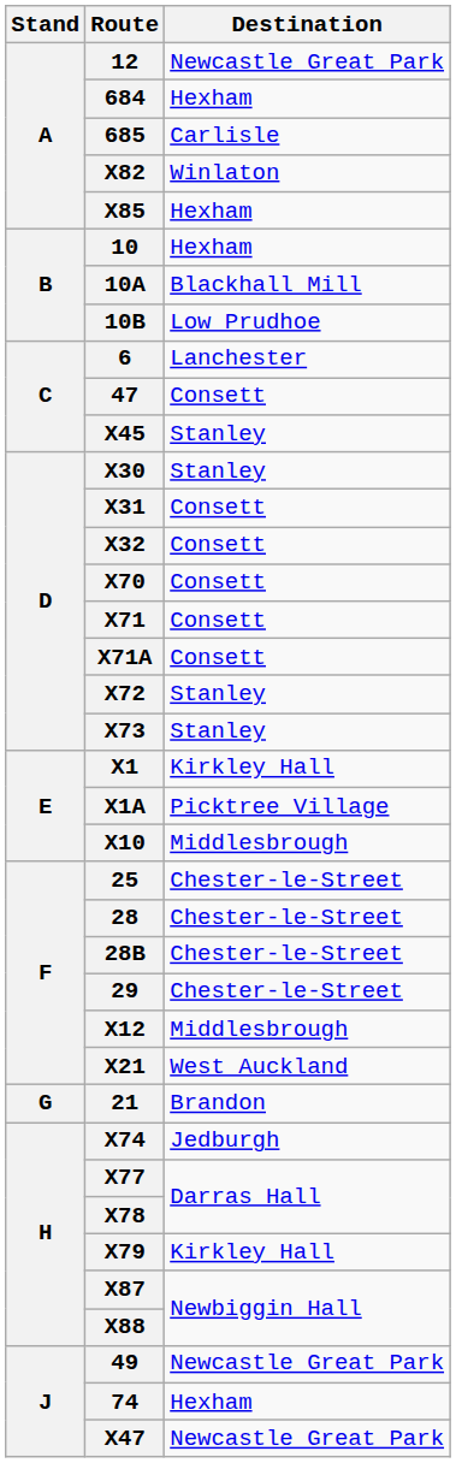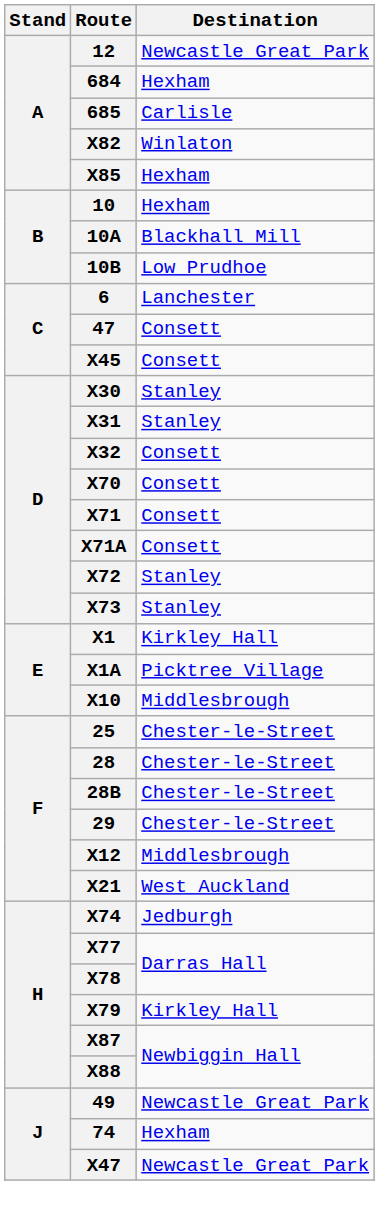X45 | Destination: Stanley -> Consett
X31 | Destination: Consett -> Stanley
- row: G | 21 | Brandon
